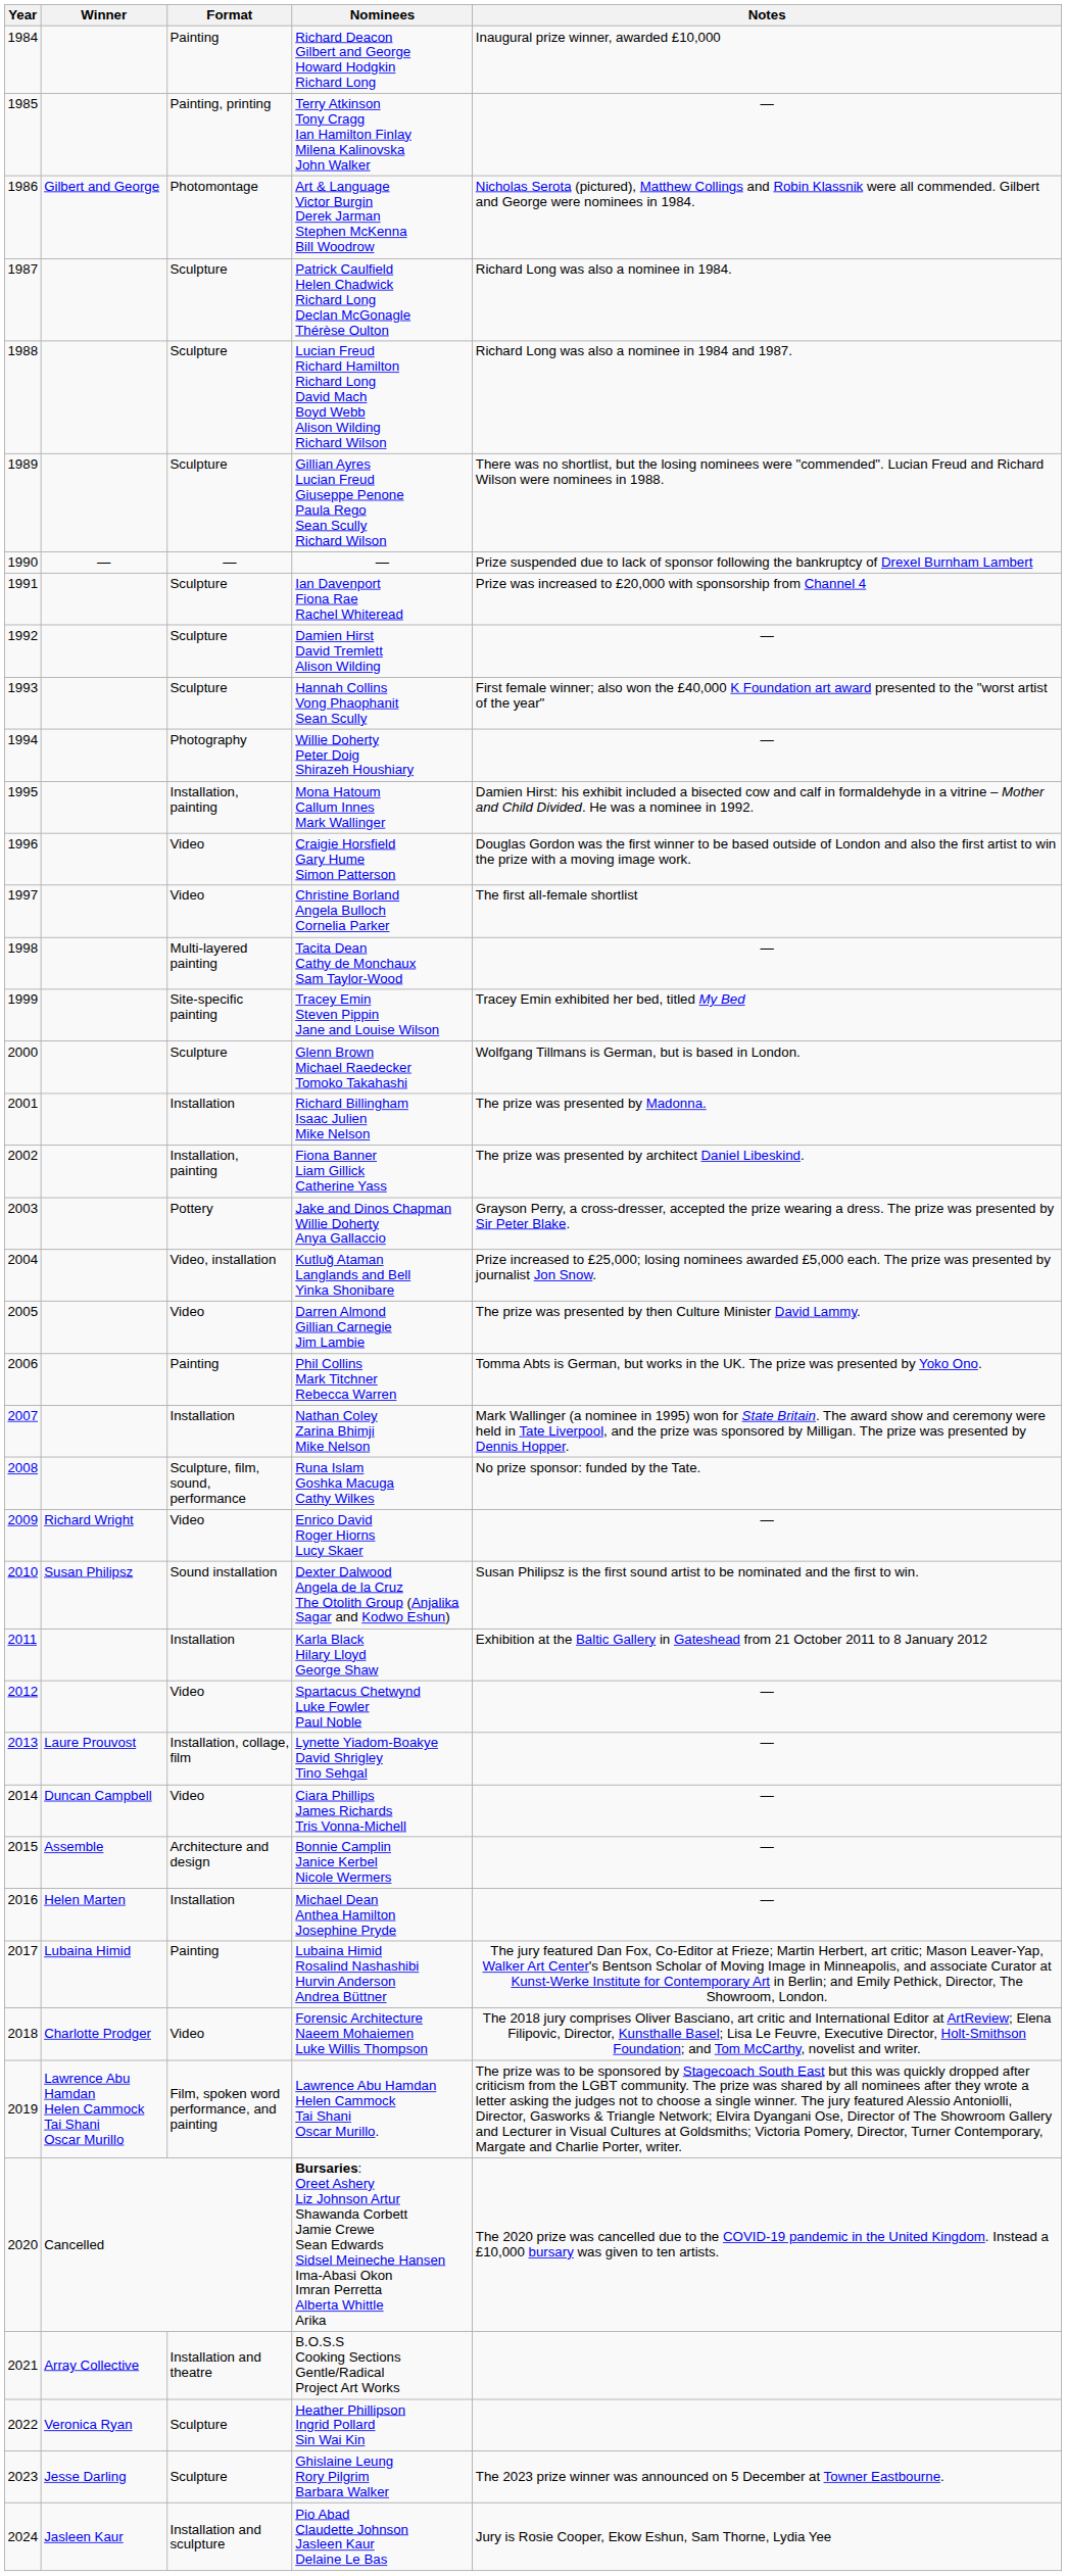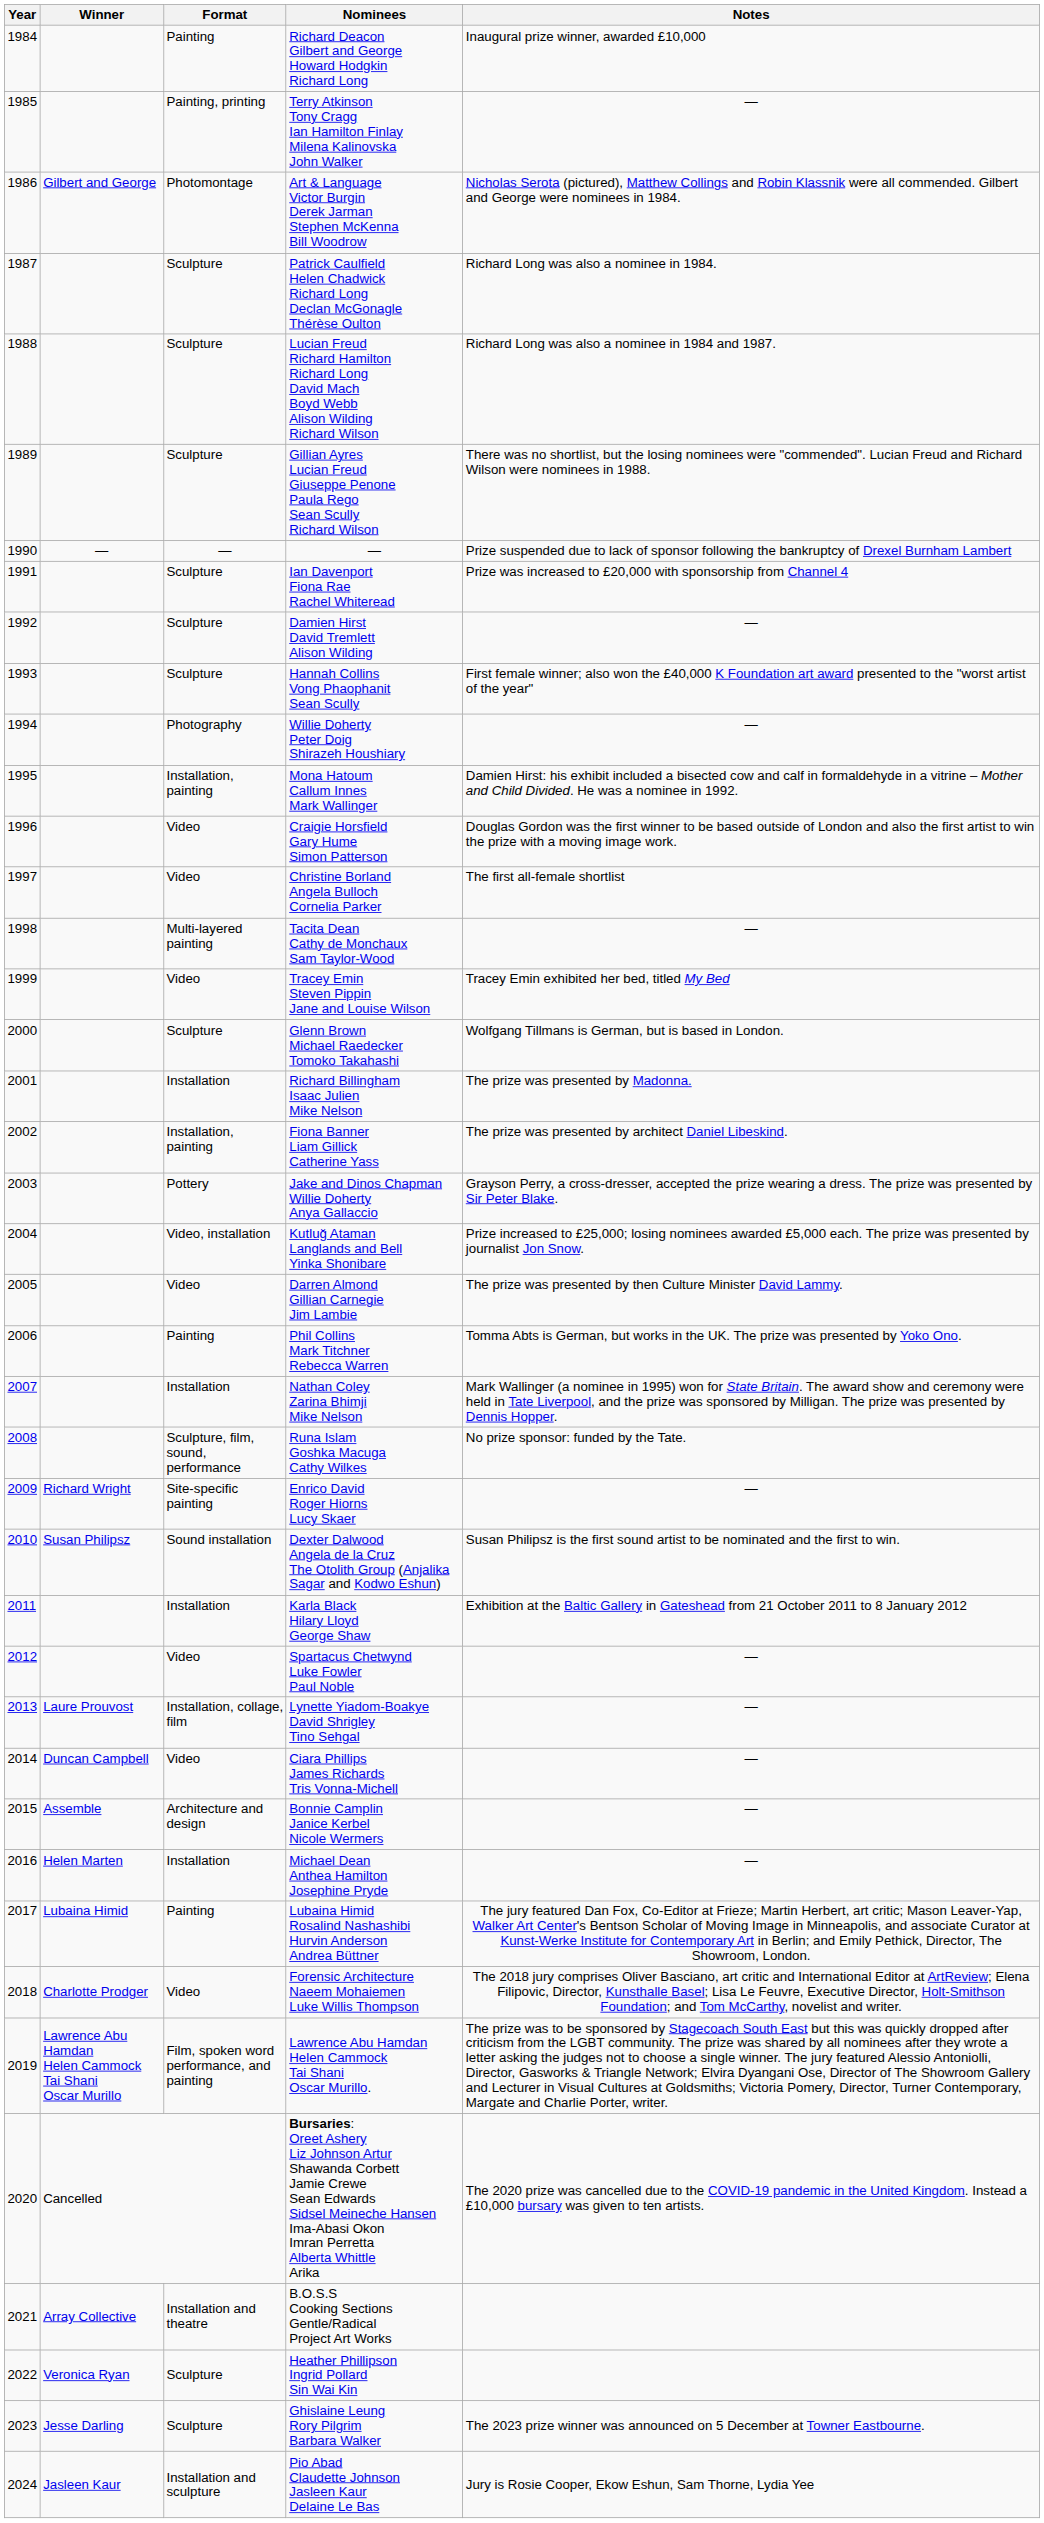Tracey Emin Steven Pippin Jane and Louise Wilson | Format: Site-specific painting -> Video
Enrico David Roger Hiorns Lucy Skaer | Format: Video -> Site-specific painting
